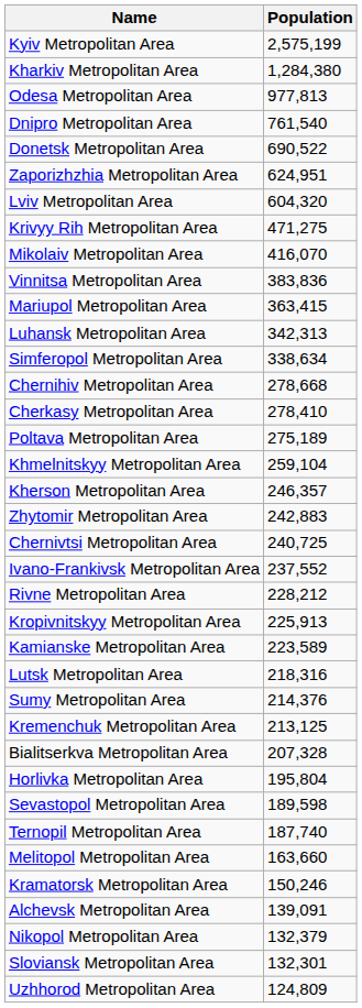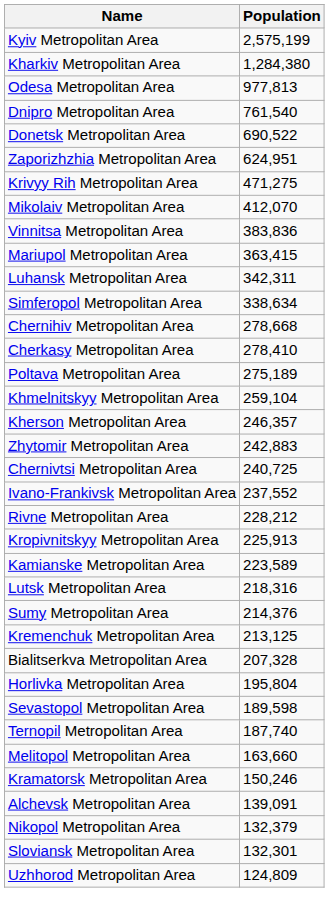- row: Lviv Metropolitan Area | 604,320
Mikolaiv Metropolitan Area | Population: 416,070 -> 412,070
Luhansk Metropolitan Area | Population: 342,313 -> 342,311
